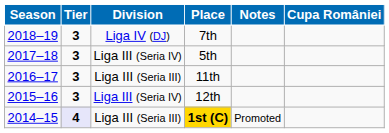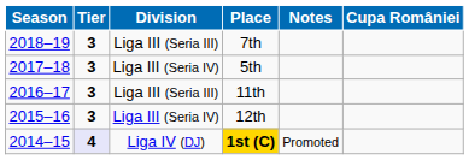7th | Division: Liga IV (DJ) -> Liga III (Seria III)
1st (C) | Division: Liga III (Seria III) -> Liga IV (DJ)
